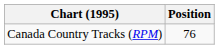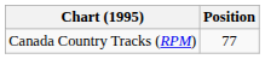Canada Country Tracks (RPM) | Position: 76 -> 77
